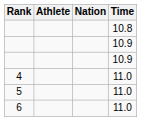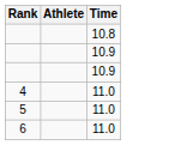- column: Nation
